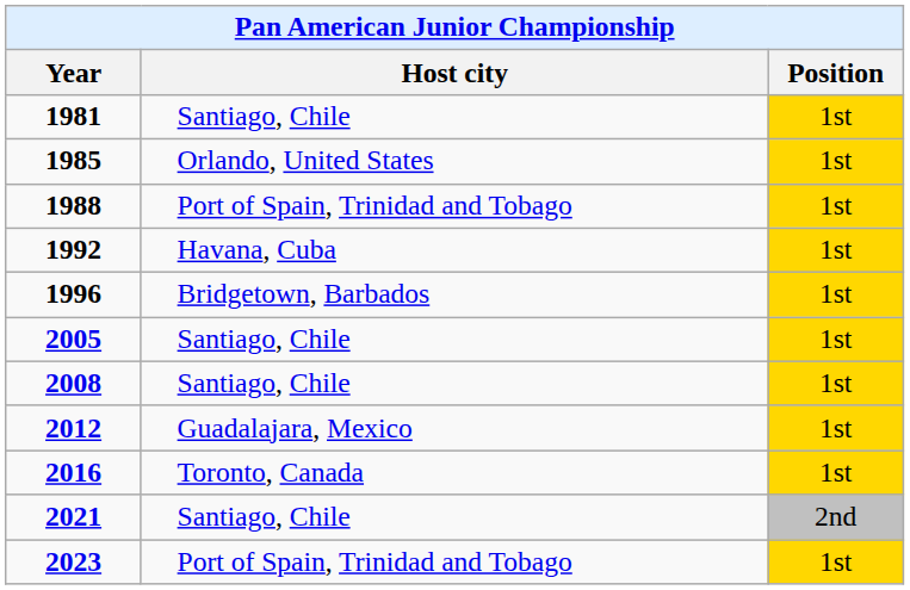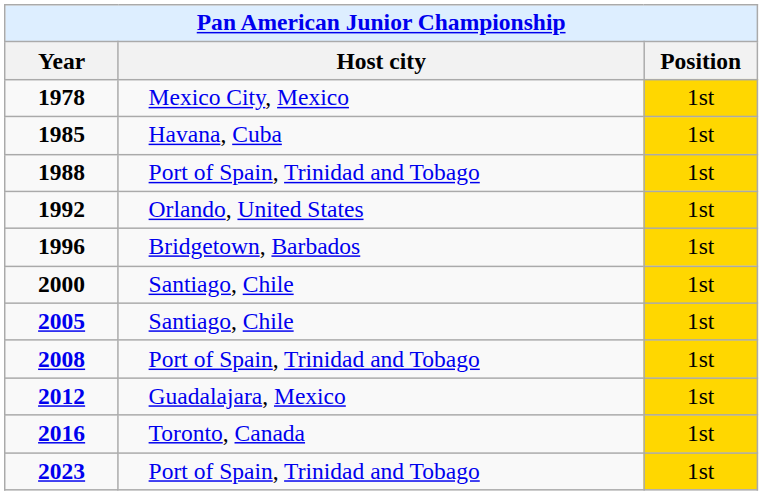+ row: 1978 | Mexico City, Mexico | 1st
- row: 1981 | Santiago, Chile | 1st
1985 | Host city: Orlando, United States -> Havana, Cuba
1992 | Host city: Havana, Cuba -> Orlando, United States
+ row: 2000 | Santiago, Chile | 1st
2008 | Host city: Santiago, Chile -> Port of Spain, Trinidad and Tobago
- row: 2021 | Santiago, Chile | 2nd
